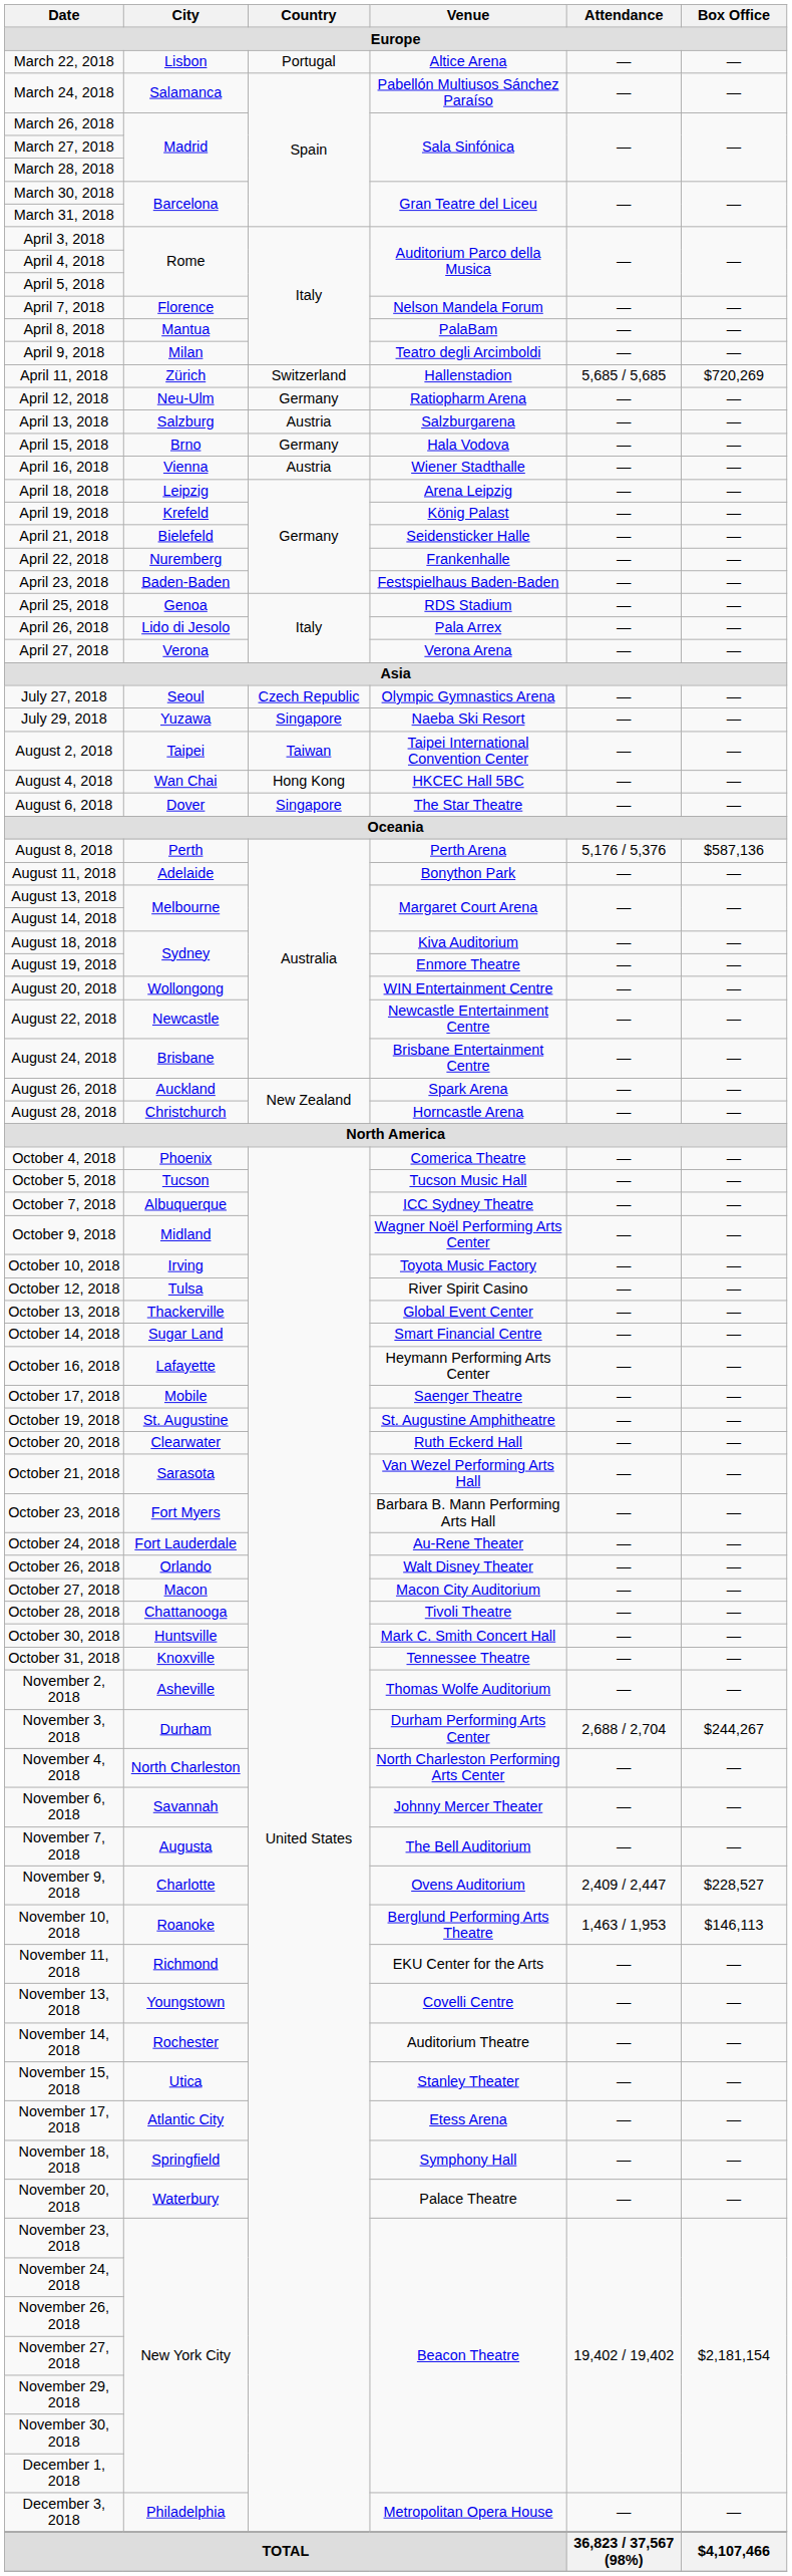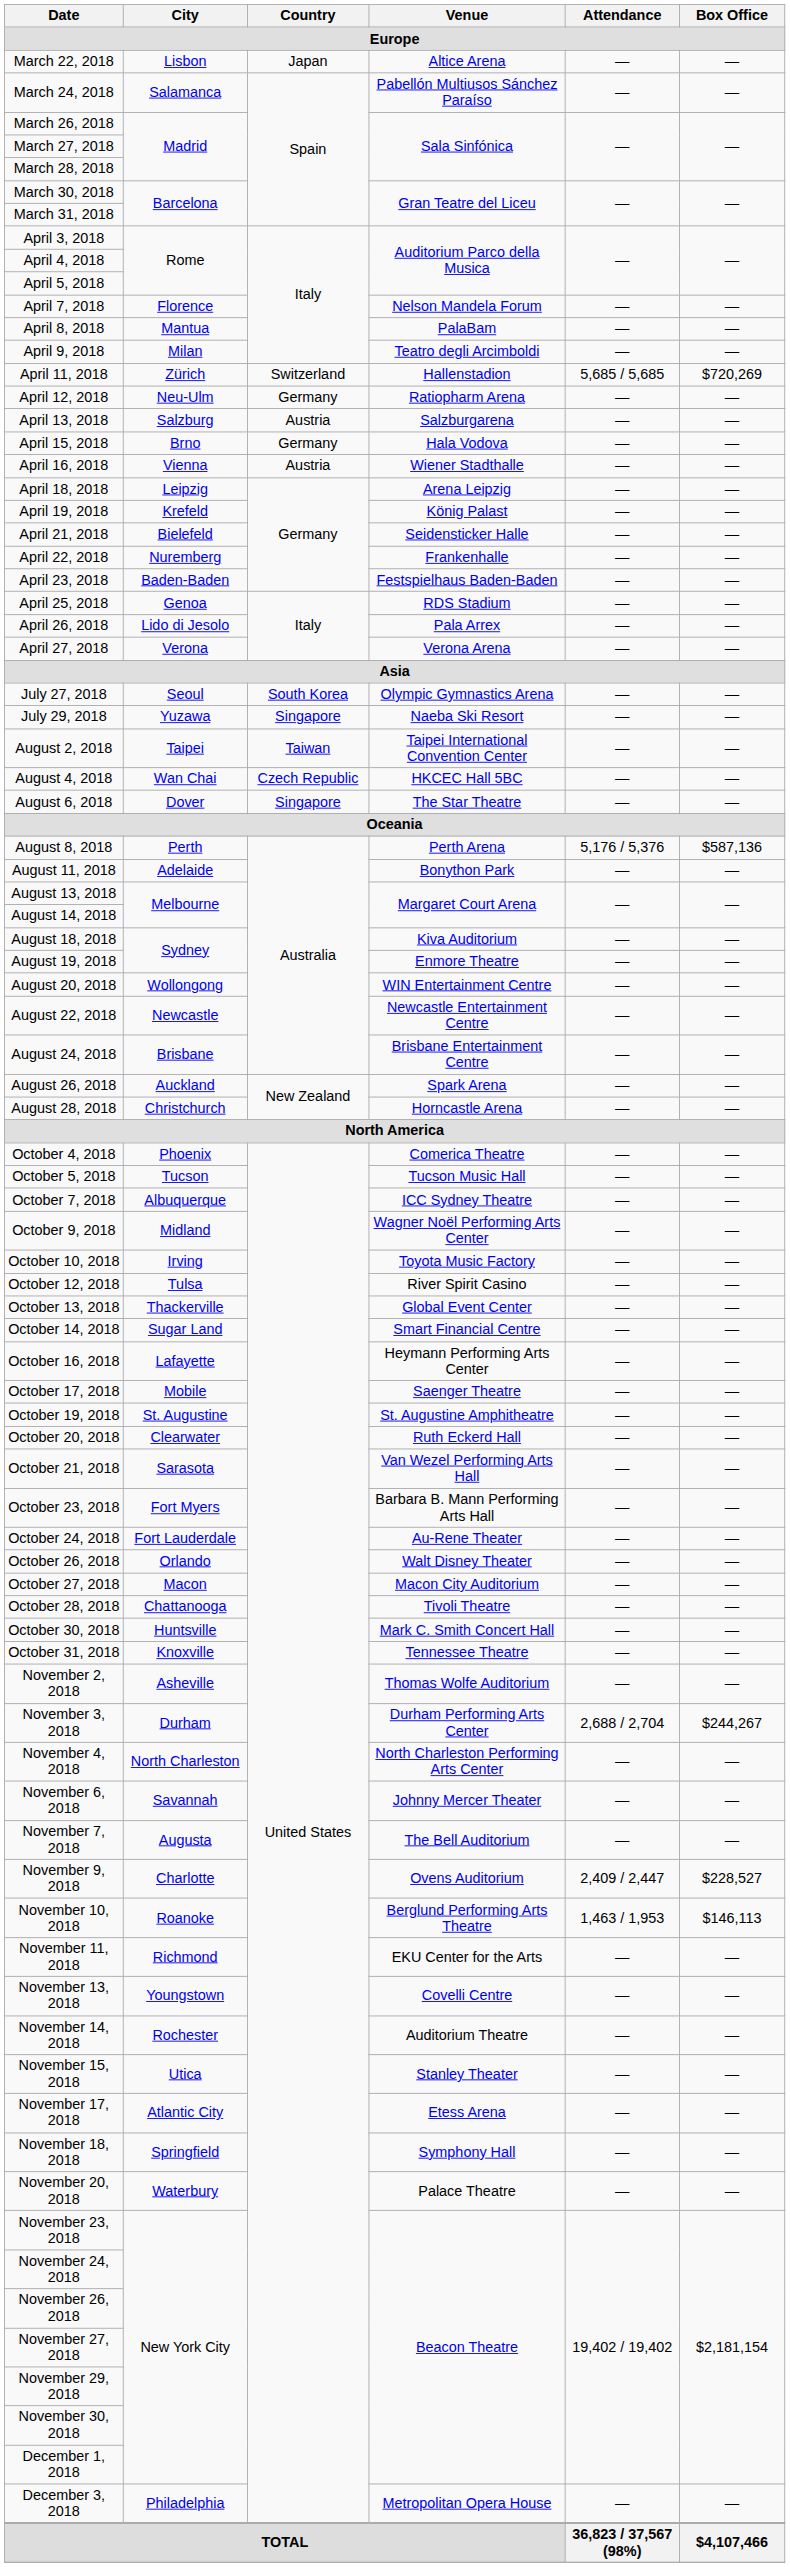March 22, 2018 | Country: Portugal -> Japan
July 27, 2018 | Country: Czech Republic -> South Korea
August 4, 2018 | Country: Hong Kong -> Czech Republic
